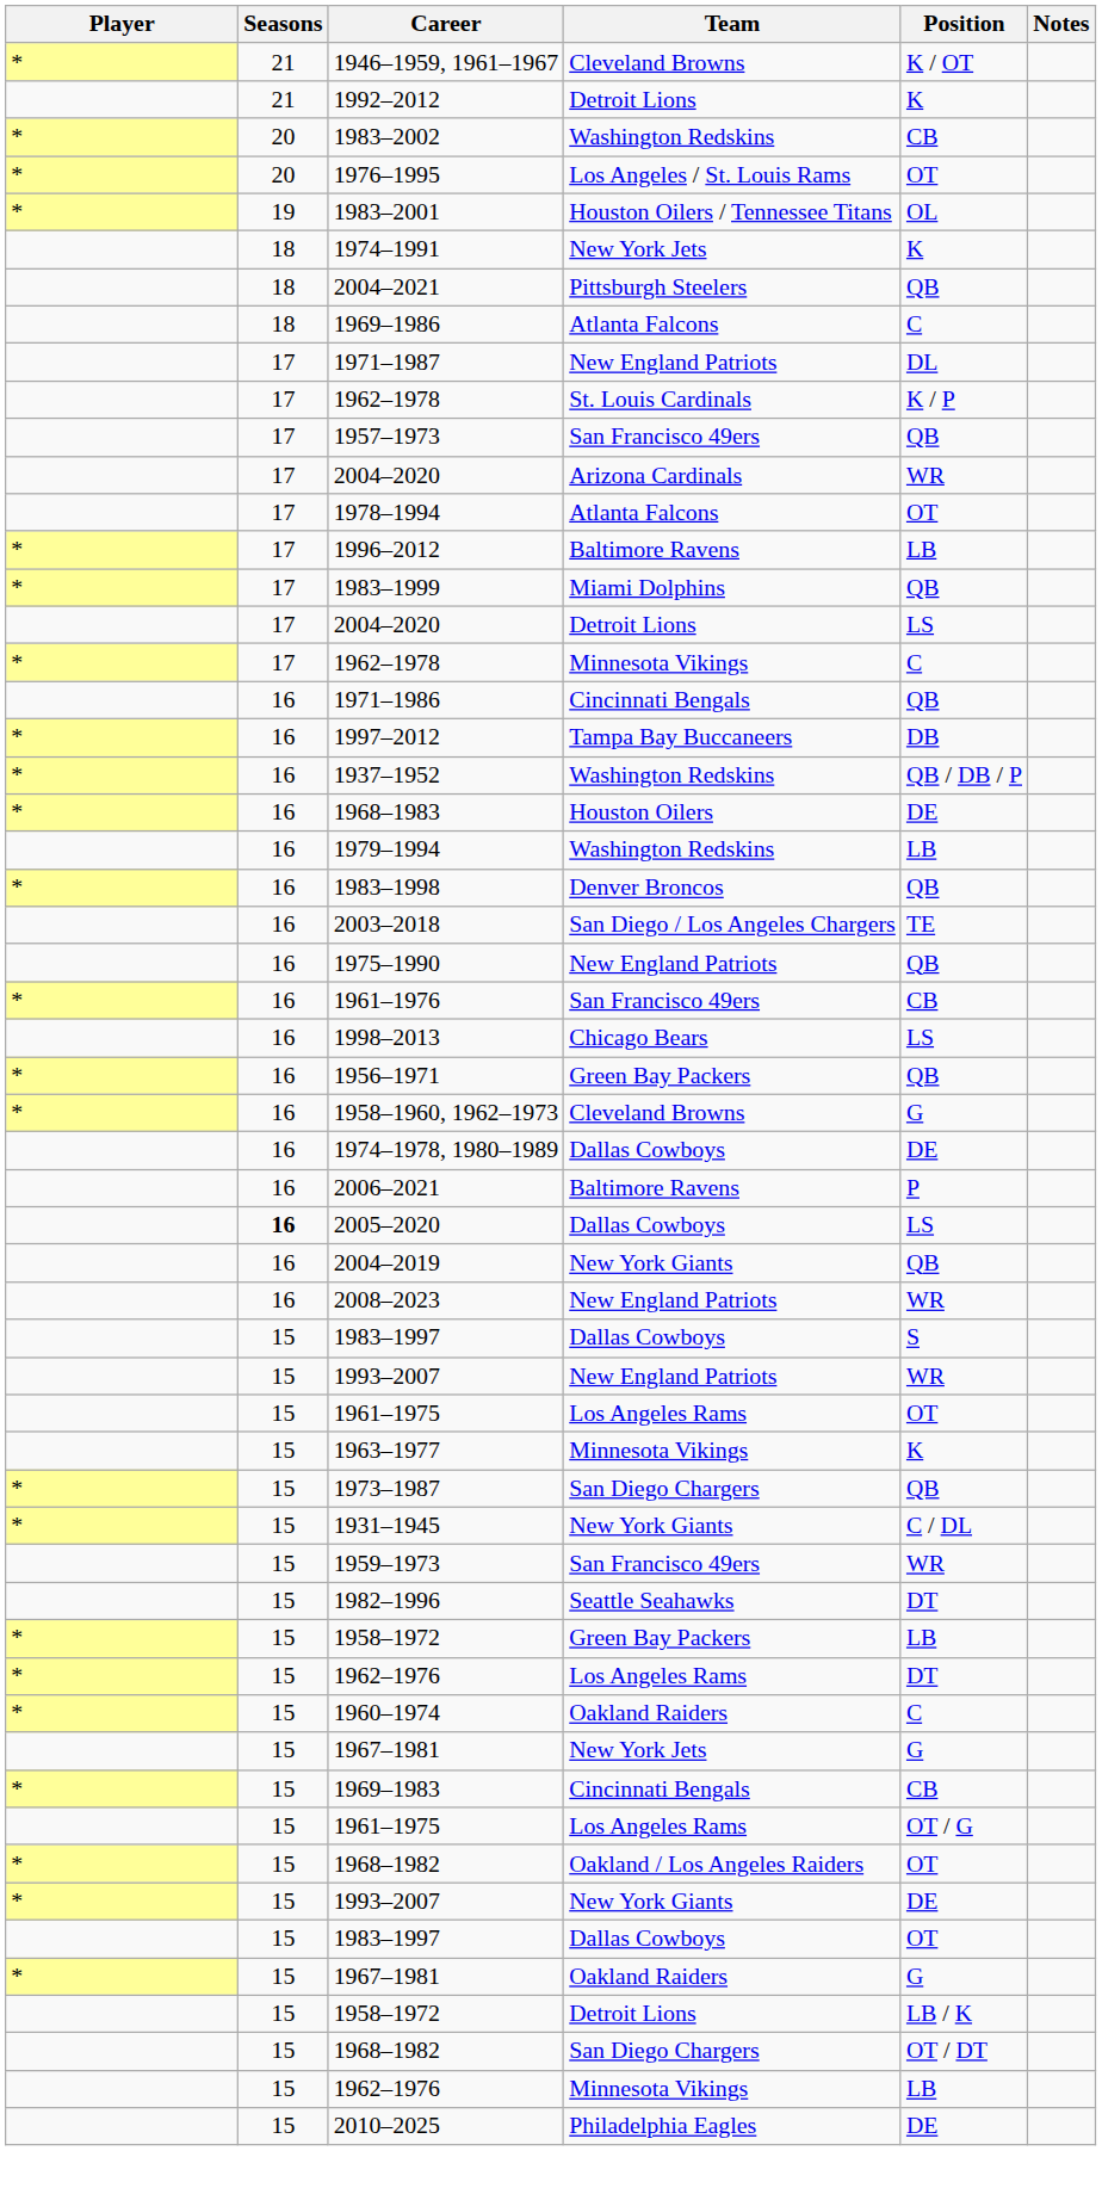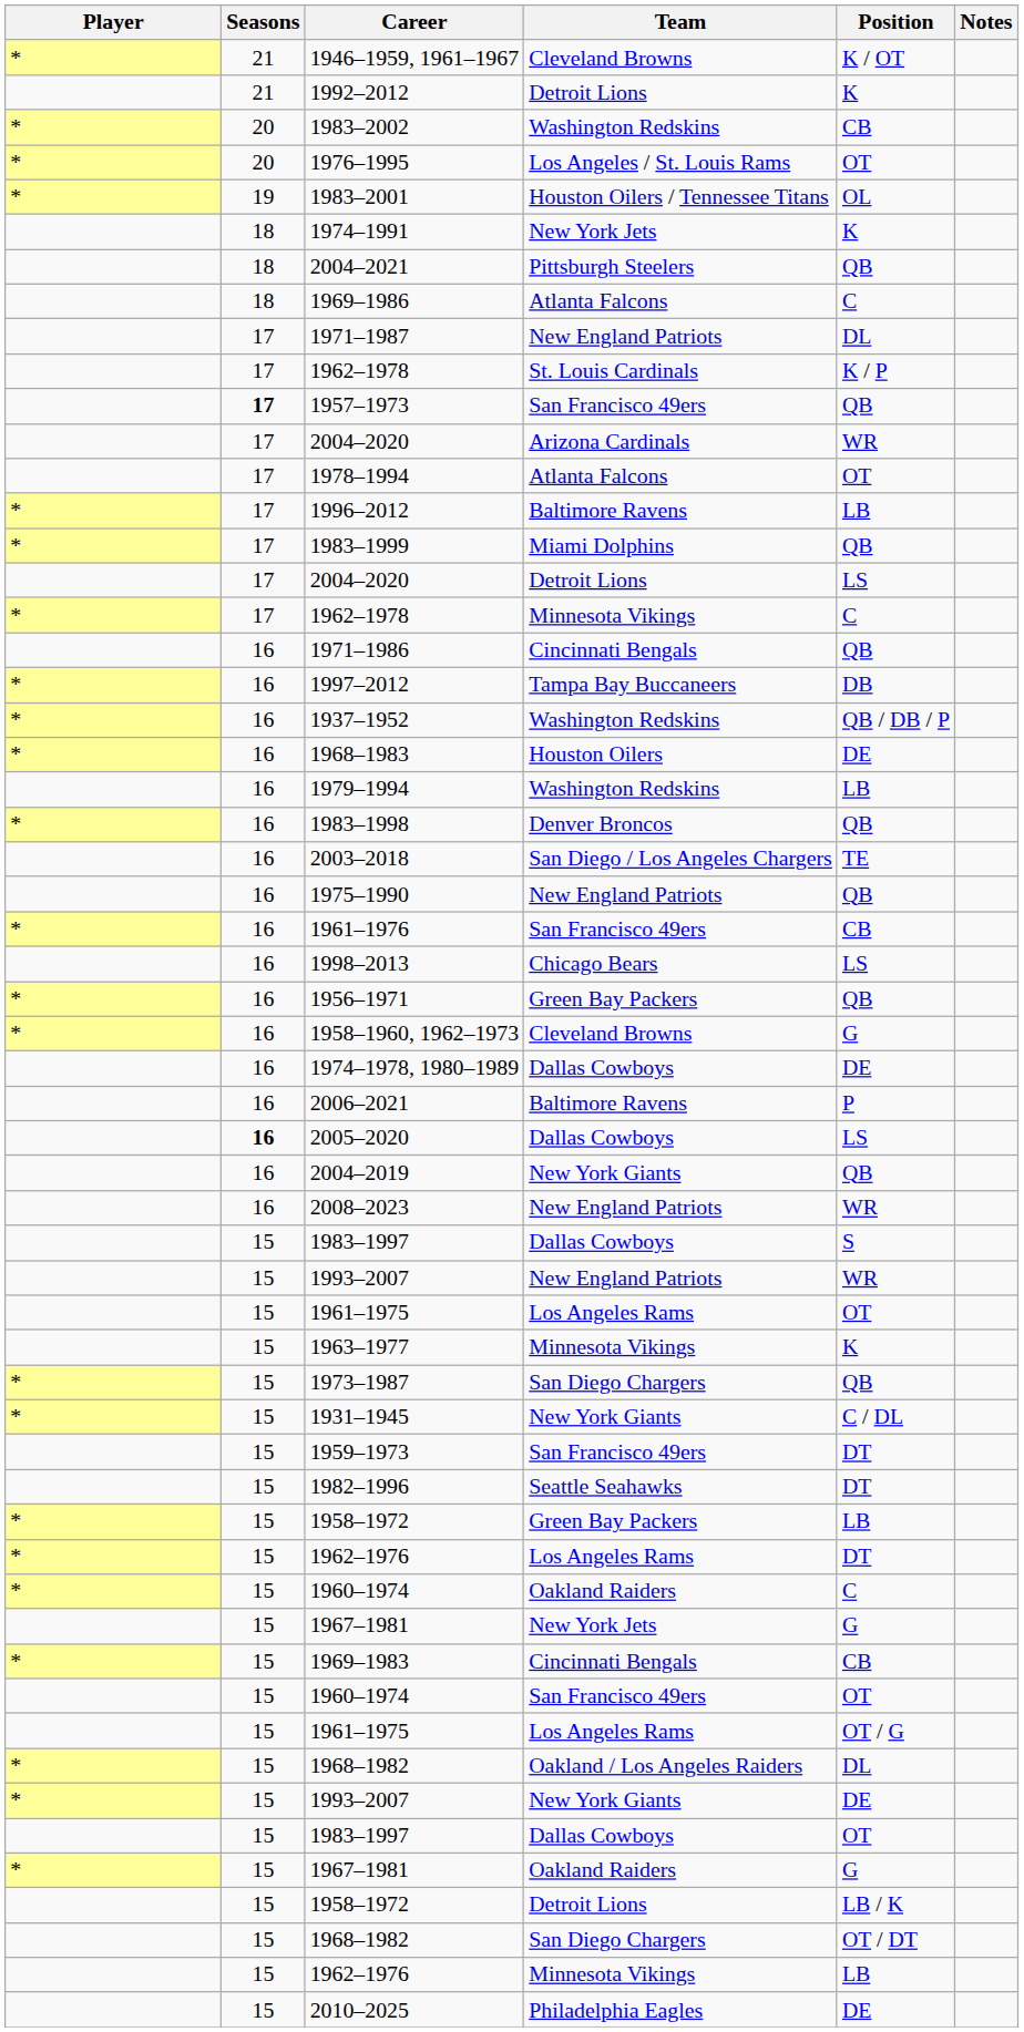1957–1973 | Seasons: normal -> bold
1959–1973 | Position: WR -> DT
+ row: 15 | 1960–1974 | San Francisco 49ers | OT
1968–1982 / Oakland / Los Angeles Raiders | Position: OT -> DL
